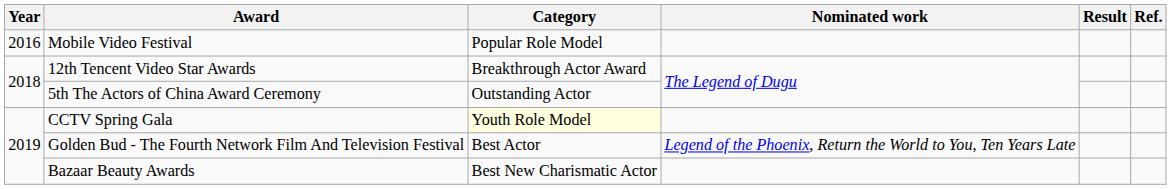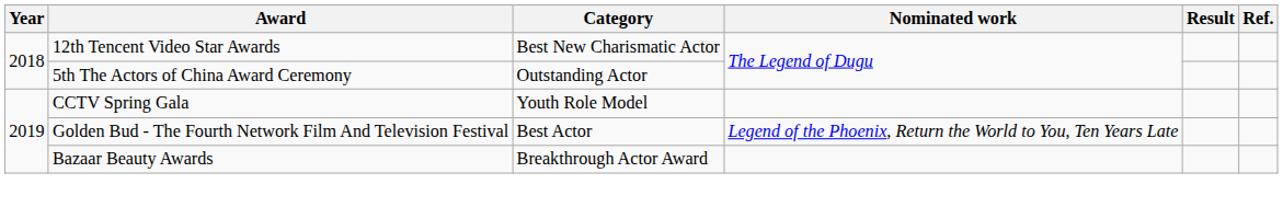- row: 2016 | Mobile Video Festival | Popular Role Model
12th Tencent Video Star Awards | Category: Breakthrough Actor Award -> Best New Charismatic Actor
CCTV Spring Gala | Category: lightyellow background -> no background
Bazaar Beauty Awards | Category: Best New Charismatic Actor -> Breakthrough Actor Award
